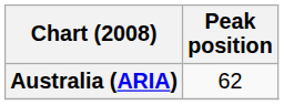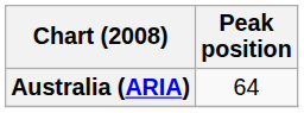Australia (ARIA) | Peak position: 62 -> 64
